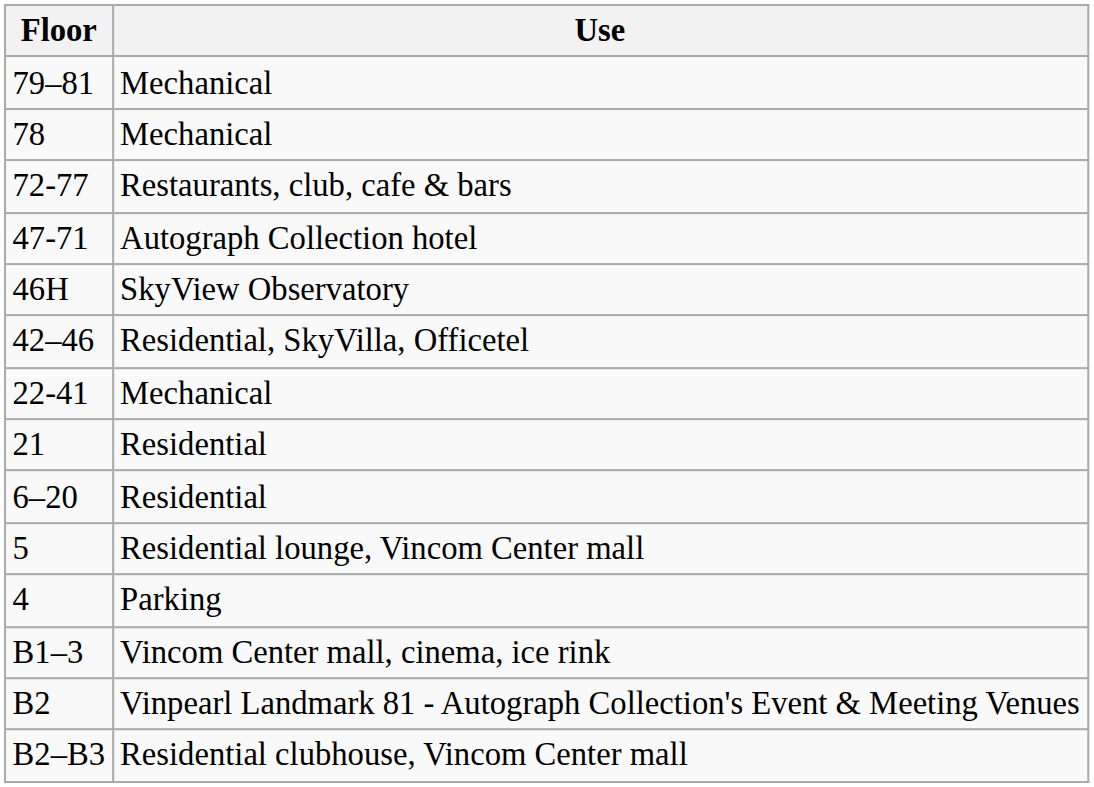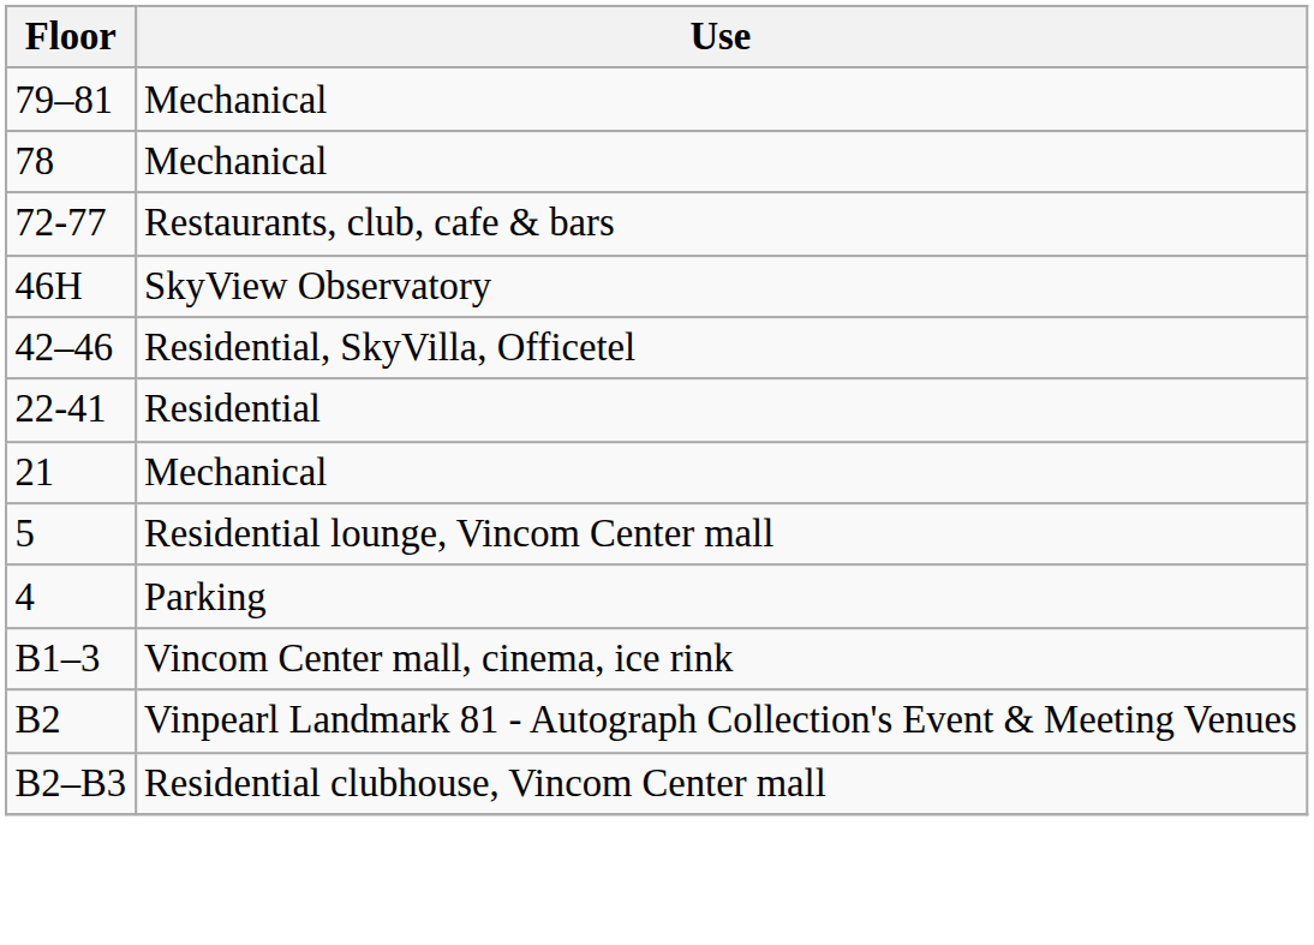- row: 47-71 | Autograph Collection hotel
22-41 | Use: Mechanical -> Residential
21 | Use: Residential -> Mechanical
- row: 6–20 | Residential
